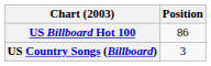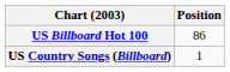US Country Songs (Billboard) | Position: 3 -> 1
